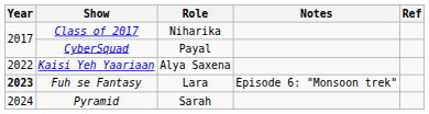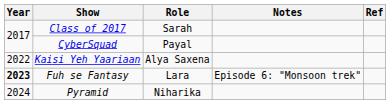Class of 2017 | Role: Niharika -> Sarah
Pyramid | Role: Sarah -> Niharika
